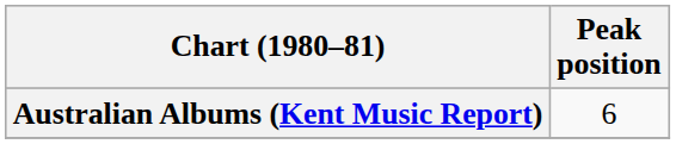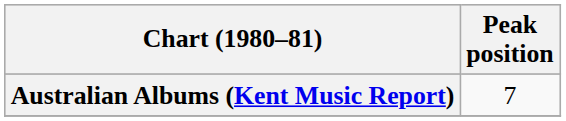Australian Albums (Kent Music Report) | Peak position: 6 -> 7
